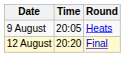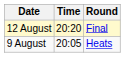rows swapped: 9 August <-> 12 August
